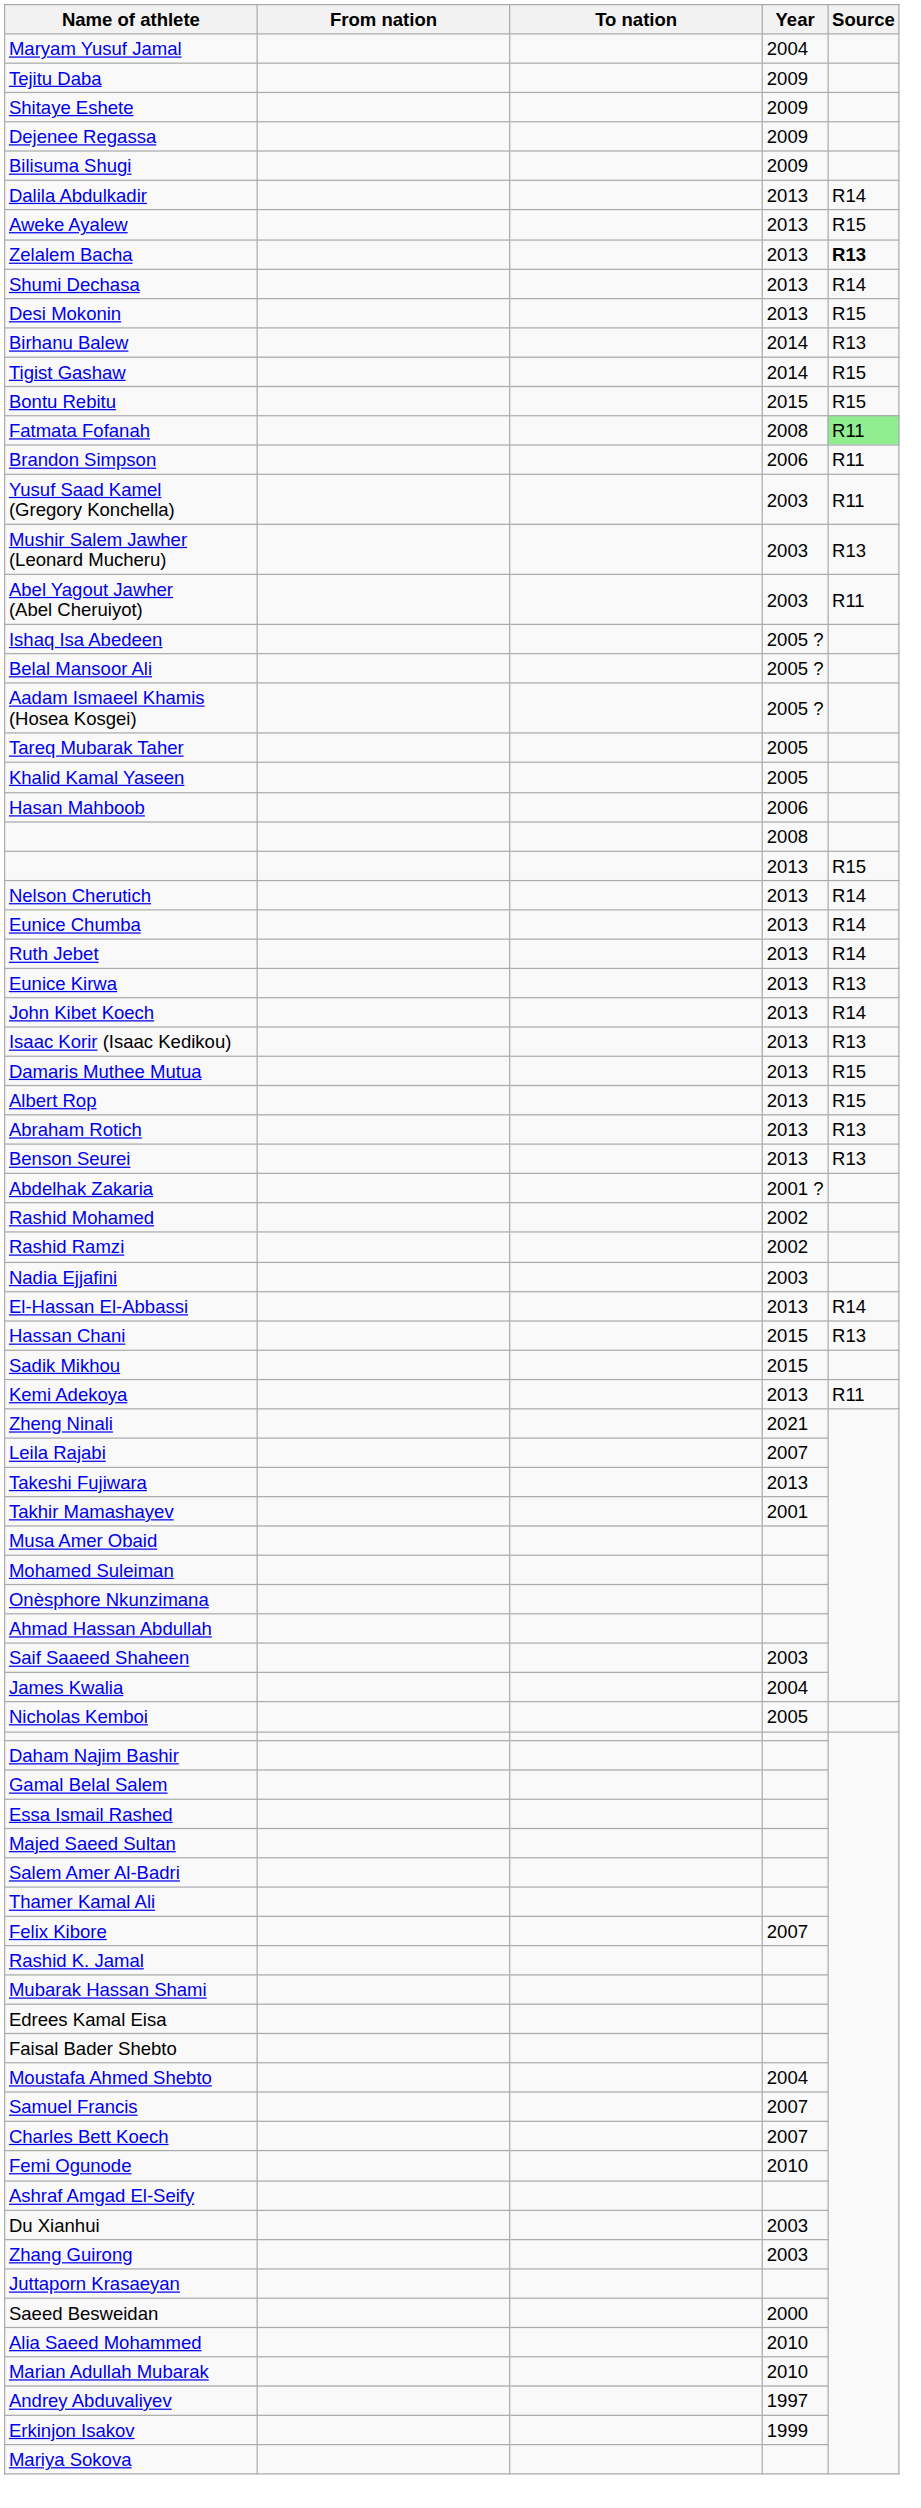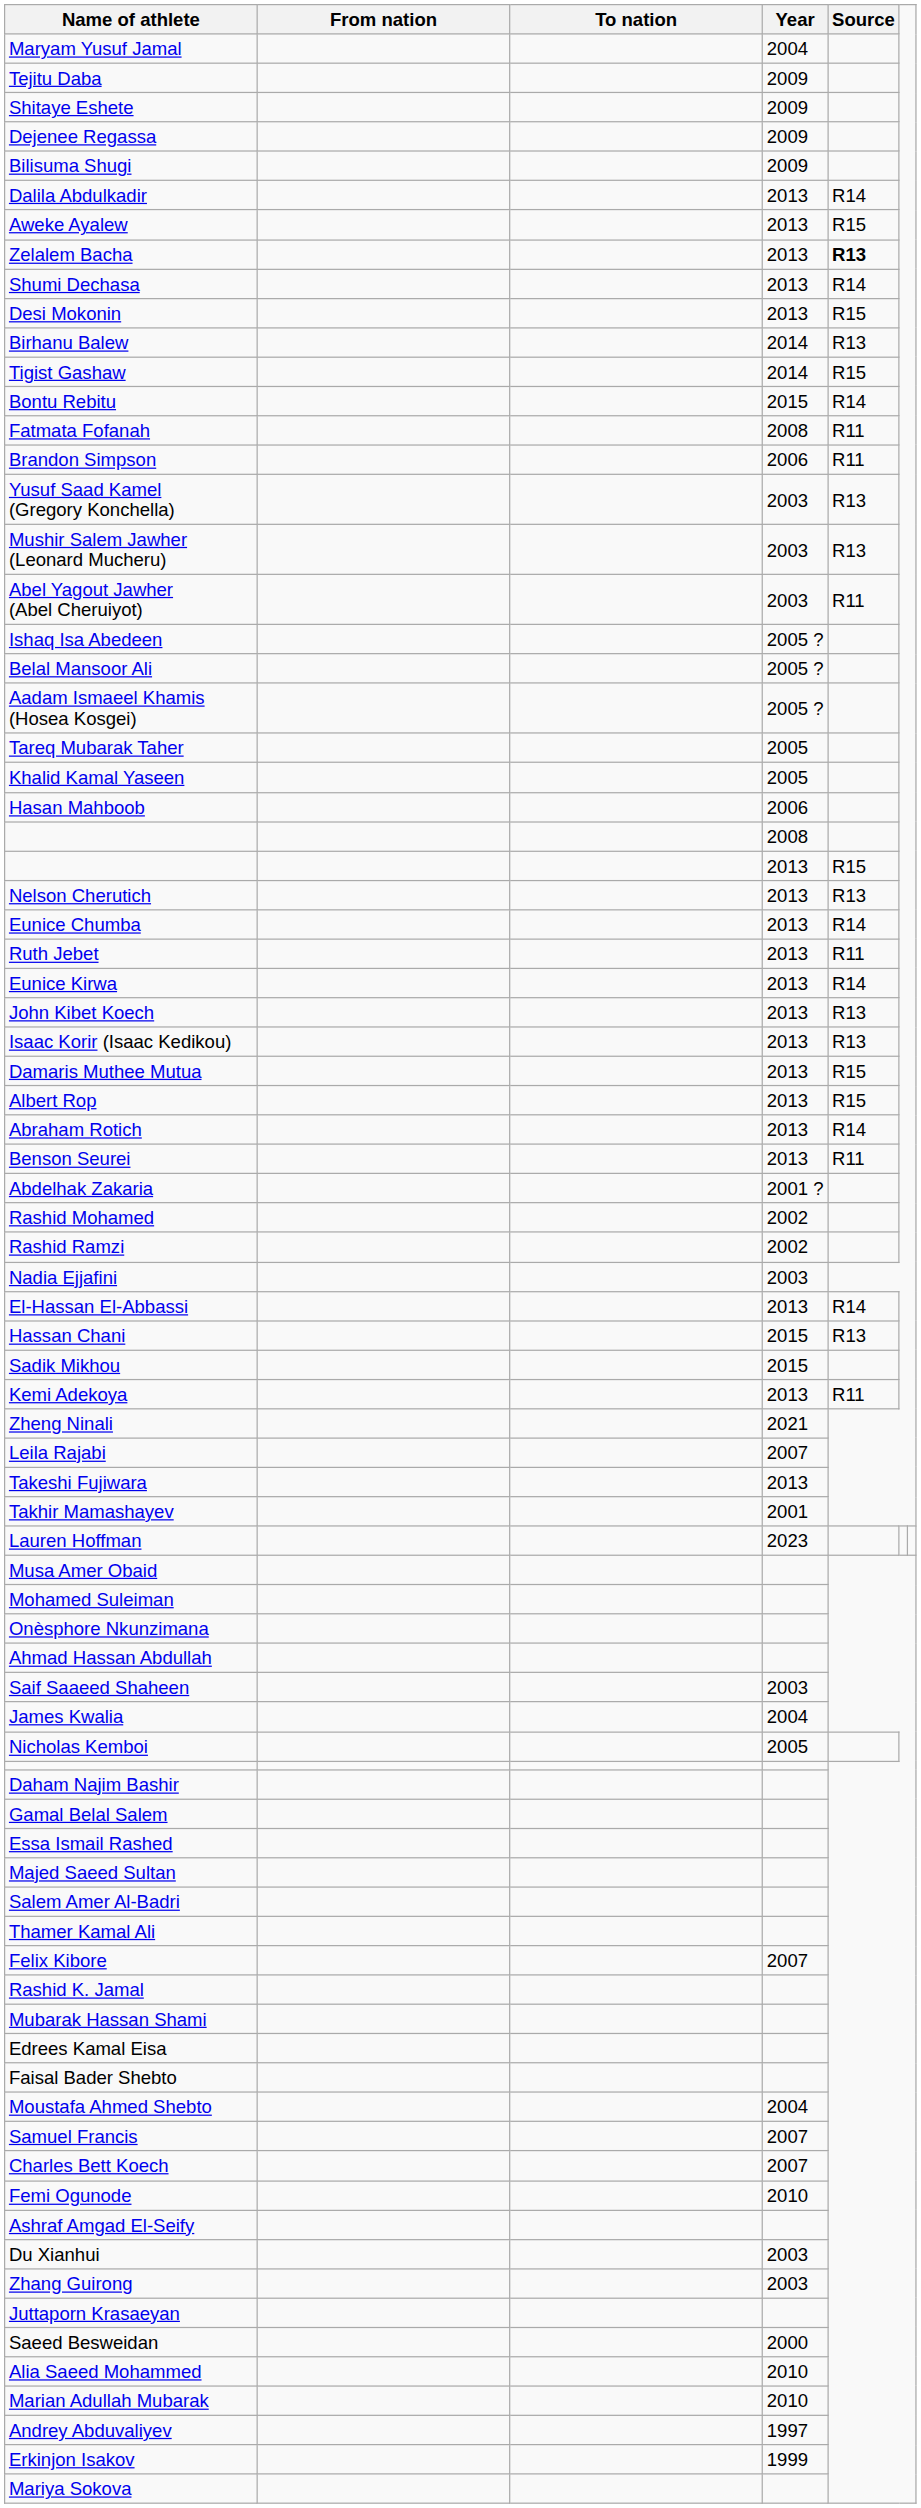Bontu Rebitu | Source: R15 -> R14
Fatmata Fofanah | Source: lightgreen background -> no background
Yusuf Saad Kamel (Gregory Konchella) | Source: R11 -> R13
Nelson Cherutich | Source: R14 -> R13
Ruth Jebet | Source: R14 -> R11
Eunice Kirwa | Source: R13 -> R14
John Kibet Koech | Source: R14 -> R13
Abraham Rotich | Source: R13 -> R14
Benson Seurei | Source: R13 -> R11
+ row: Lauren Hoffman | 2023
